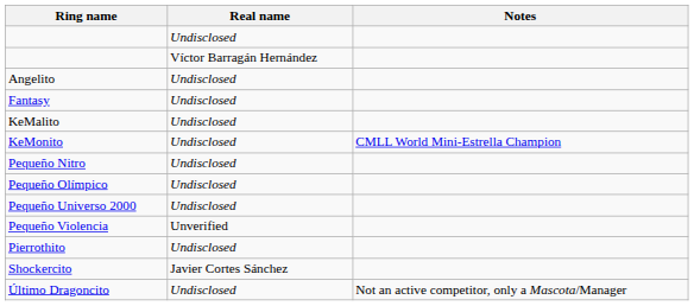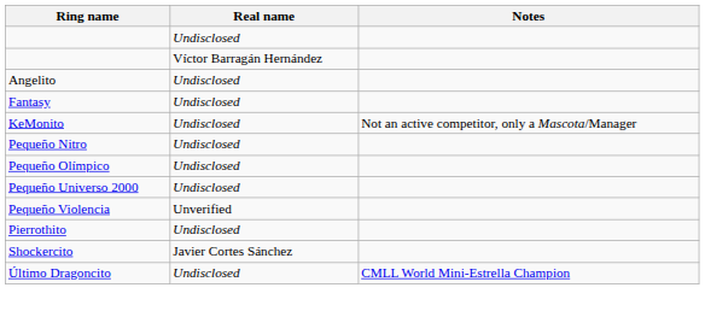- row: KeMalito | Undisclosed
KeMonito | Notes: CMLL World Mini-Estrella Champion -> Not an active competitor, only a Mascota/Manager
Último Dragoncito | Notes: Not an active competitor, only a Mascota/Manager -> CMLL World Mini-Estrella Champion
